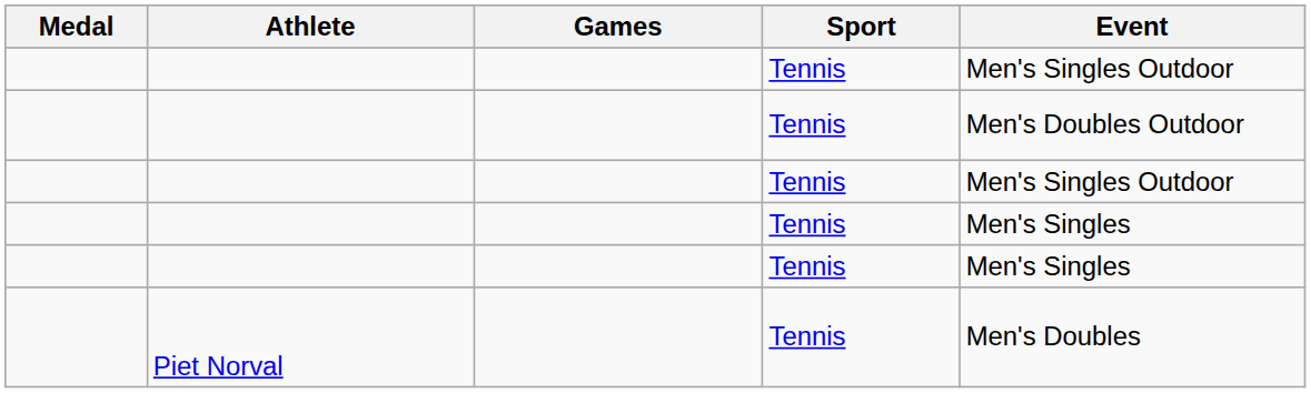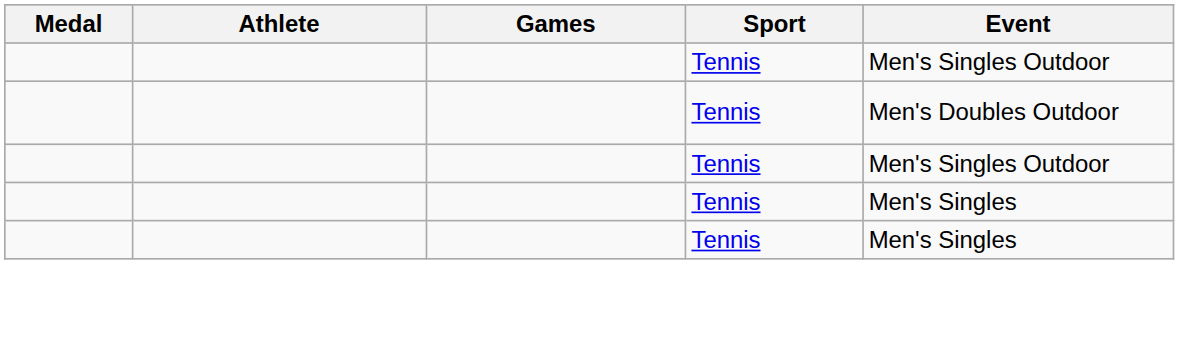- row: Piet Norval | Tennis | Men's Doubles
